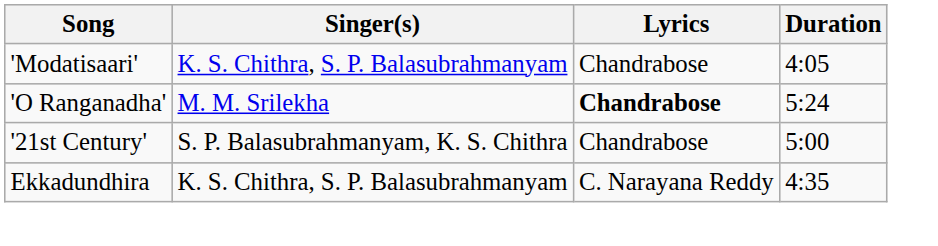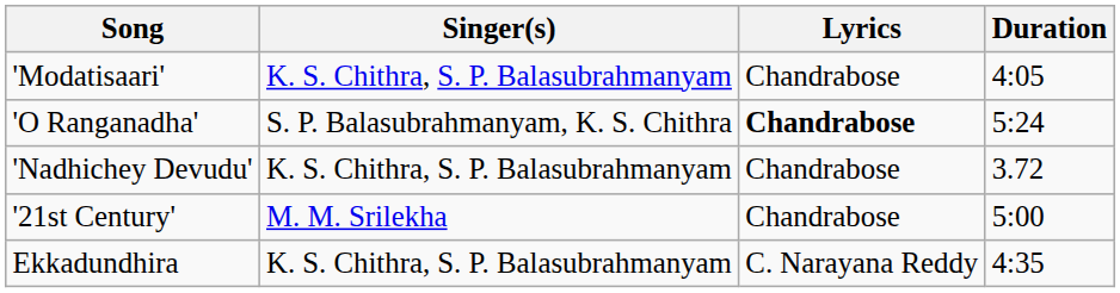'O Ranganadha' | Singer(s): M. M. Srilekha -> S. P. Balasubrahmanyam, K. S. Chithra
+ row: 'Nadhichey Devudu' | K. S. Chithra, S. P. Balasubrahmanyam | Chandrabose | 3.72
'21st Century' | Singer(s): S. P. Balasubrahmanyam, K. S. Chithra -> M. M. Srilekha
